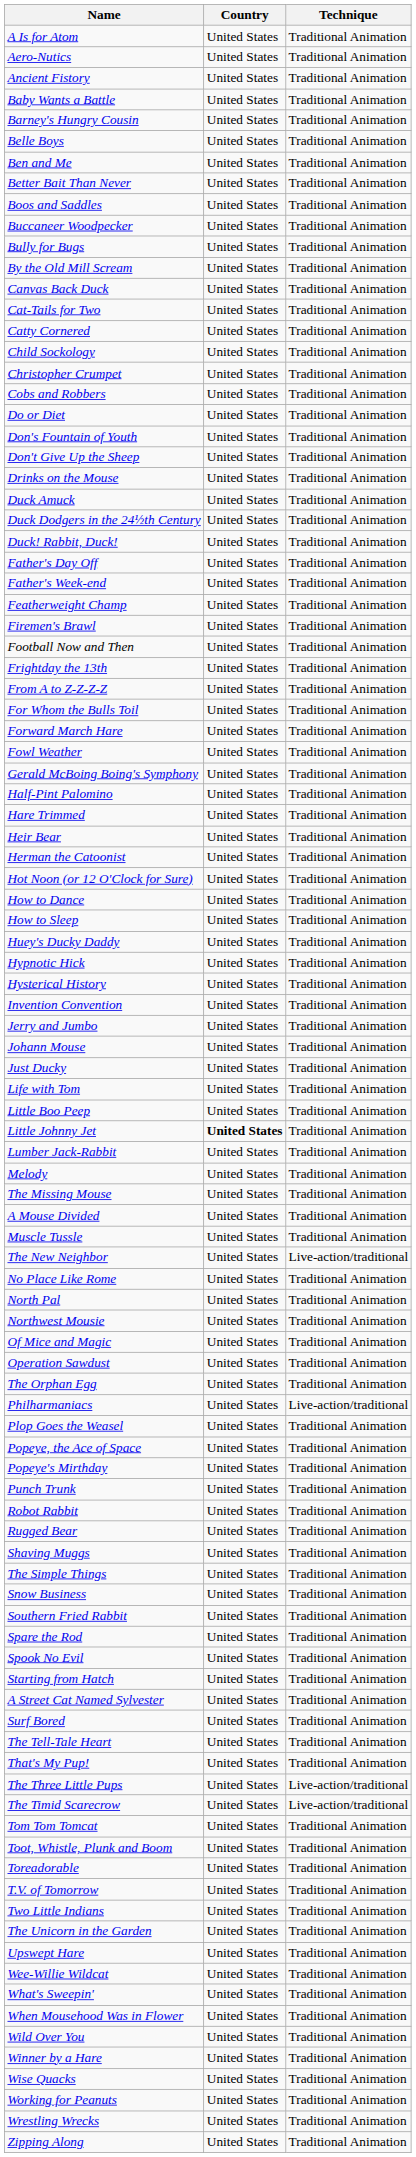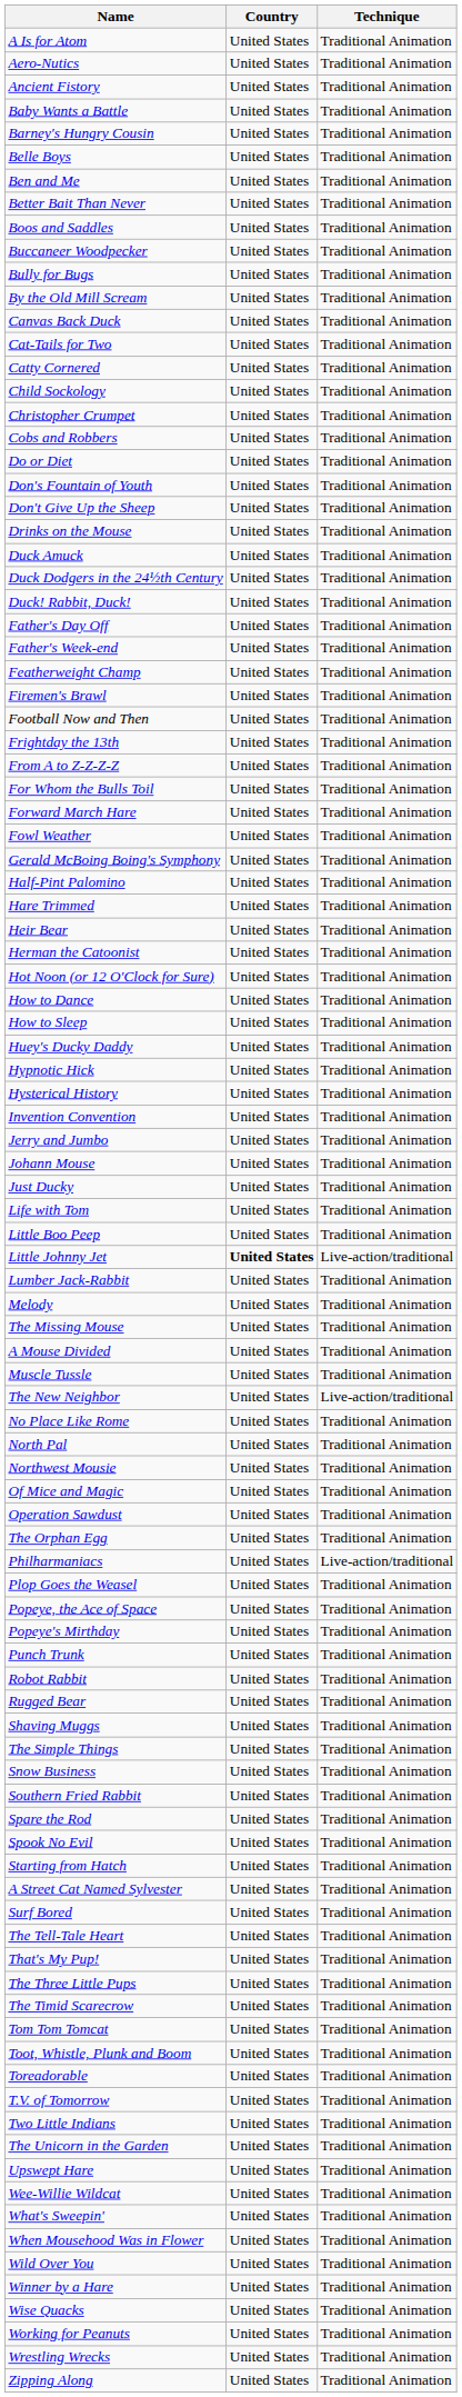Little Johnny Jet | Technique: Traditional Animation -> Live-action/traditional
The Three Little Pups | Technique: Live-action/traditional -> Traditional Animation
The Timid Scarecrow | Technique: Live-action/traditional -> Traditional Animation
